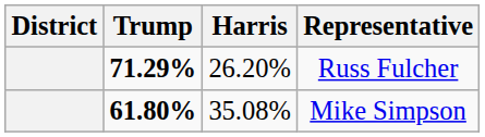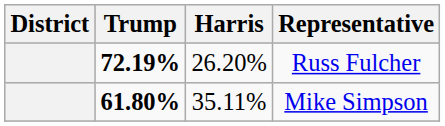Russ Fulcher | Trump: 71.29% -> 72.19%
Mike Simpson | Harris: 35.08% -> 35.11%
